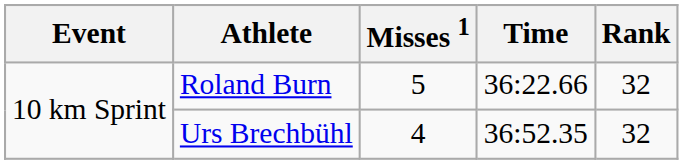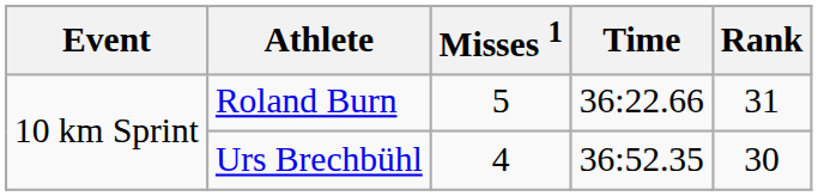Roland Burn | Rank: 32 -> 31
Urs Brechbühl | Rank: 32 -> 30
